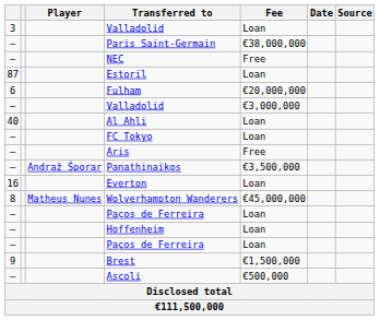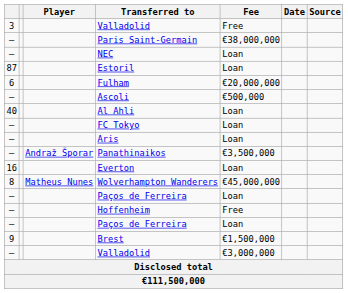3 / Valladolid | Fee: Loan -> Free
NEC | Fee: Free -> Loan
rows swapped: — / Valladolid <-> Ascoli
Aris | Fee: Free -> Loan
Hoffenheim | Fee: Loan -> Free
